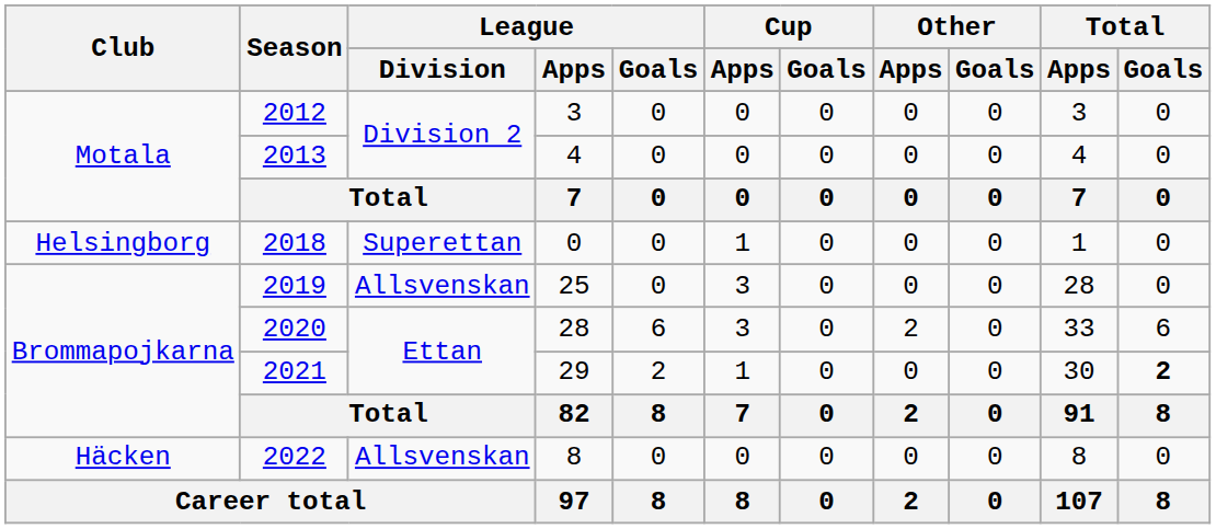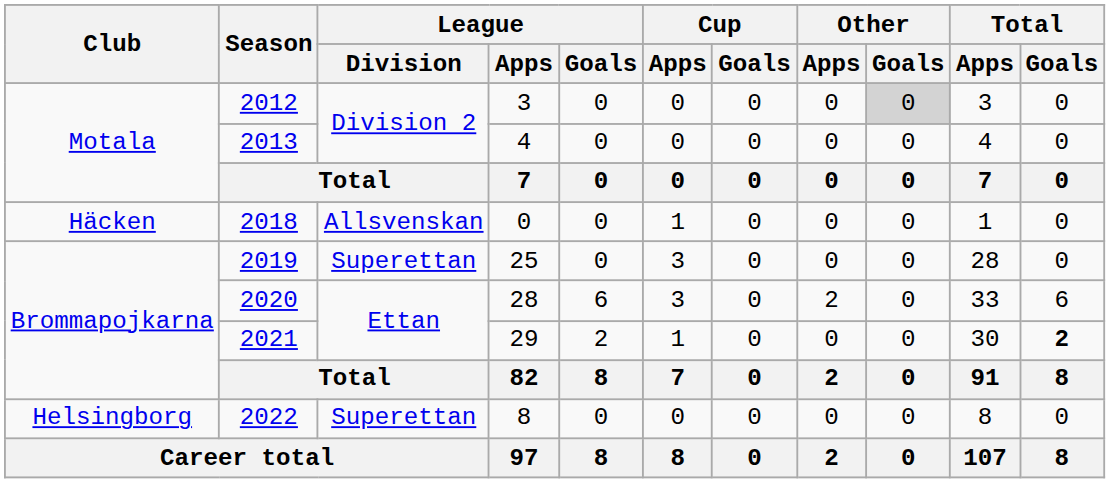2012 | Other / Goals: no background -> lightgrey background
2018 | Club: Helsingborg -> Häcken
2018 | League / Division: Superettan -> Allsvenskan
2019 | League / Division: Allsvenskan -> Superettan
2022 | Club: Häcken -> Helsingborg
2022 | League / Division: Allsvenskan -> Superettan
